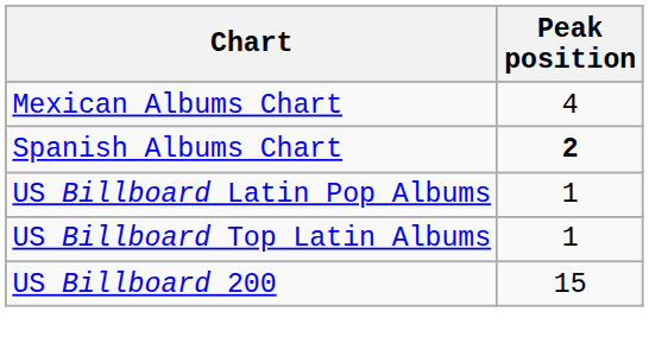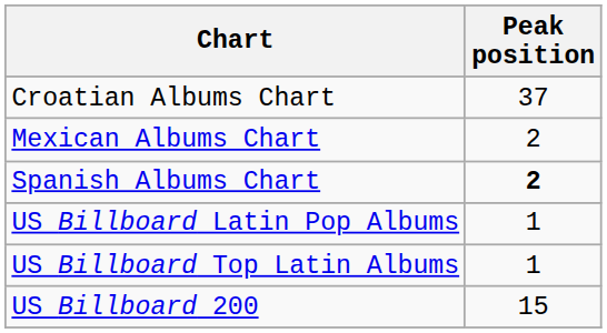+ row: Croatian Albums Chart | 37
Mexican Albums Chart | Peak position: 4 -> 2
